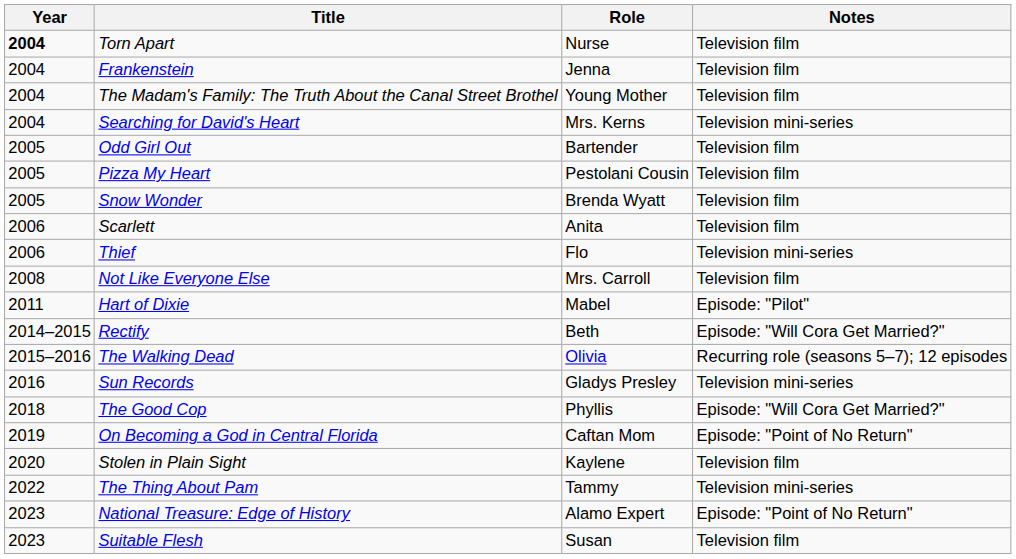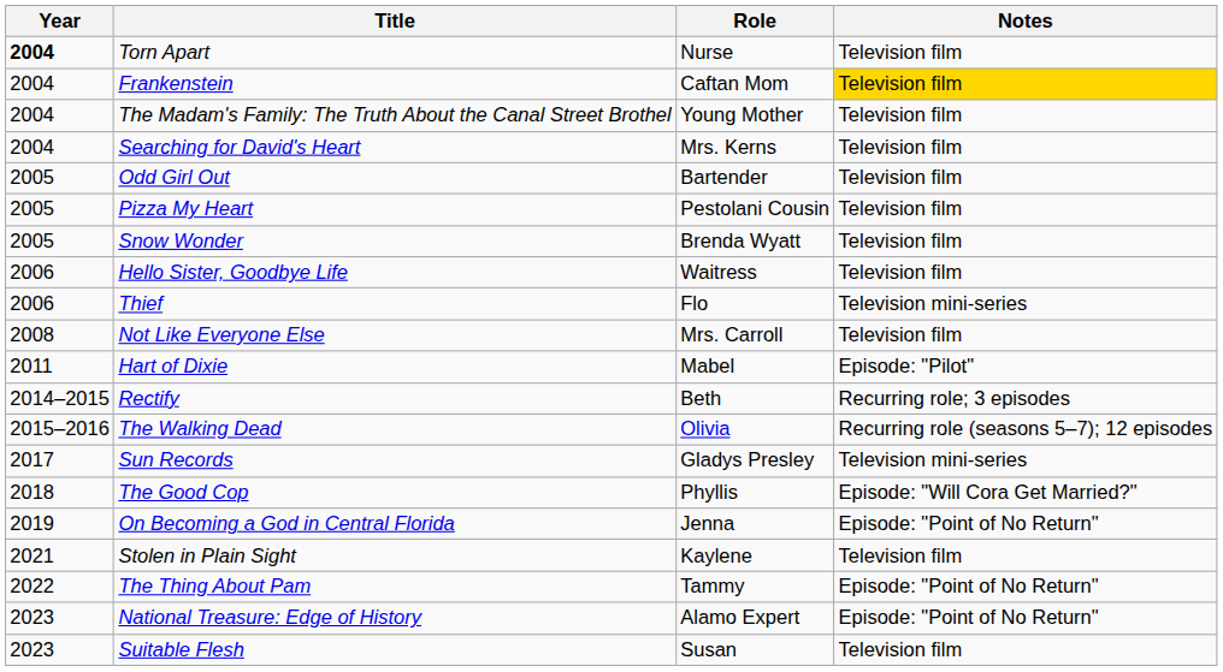Frankenstein | Role: Jenna -> Caftan Mom
Frankenstein | Notes: no background -> gold background
Searching for David's Heart | Notes: Television mini-series -> Television film
- row: 2006 | Scarlett | Anita | Television film
+ row: 2006 | Hello Sister, Goodbye Life | Waitress | Television film
Rectify | Notes: Episode: "Will Cora Get Married?" -> Recurring role; 3 episodes
Sun Records | Year: 2016 -> 2017
On Becoming a God in Central Florida | Role: Caftan Mom -> Jenna
Stolen in Plain Sight | Year: 2020 -> 2021
The Thing About Pam | Notes: Television mini-series -> Episode: "Point of No Return"
